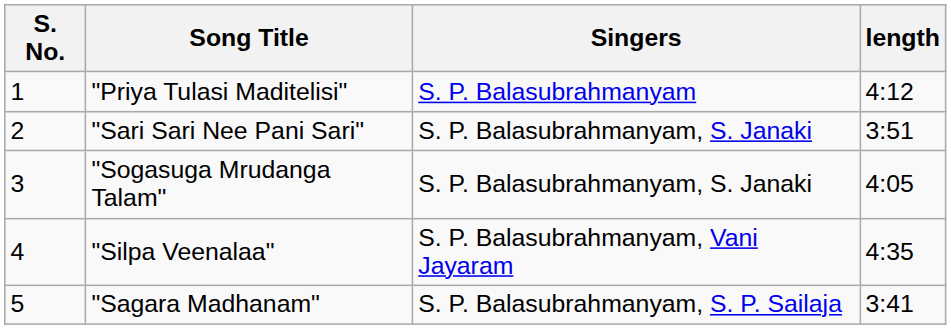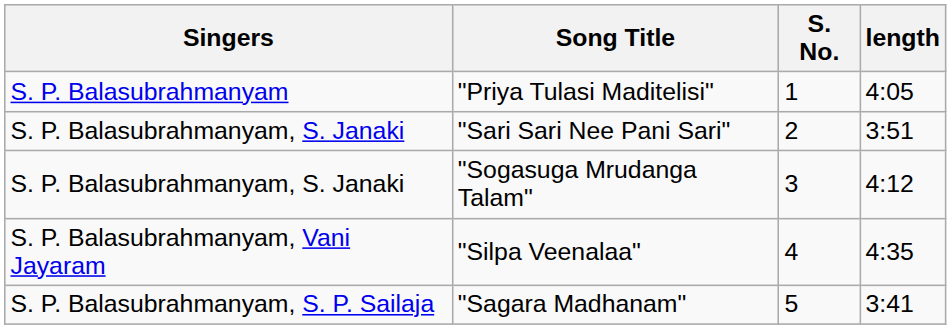columns swapped: S. No. <-> Singers
"Priya Tulasi Maditelisi" | length: 4:12 -> 4:05
"Sogasuga Mrudanga Talam" | length: 4:05 -> 4:12
